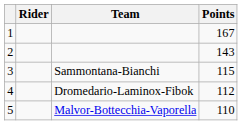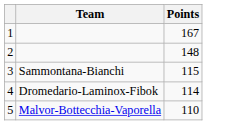- column: Rider
2 | Points: 143 -> 148
4 | Points: 112 -> 114
